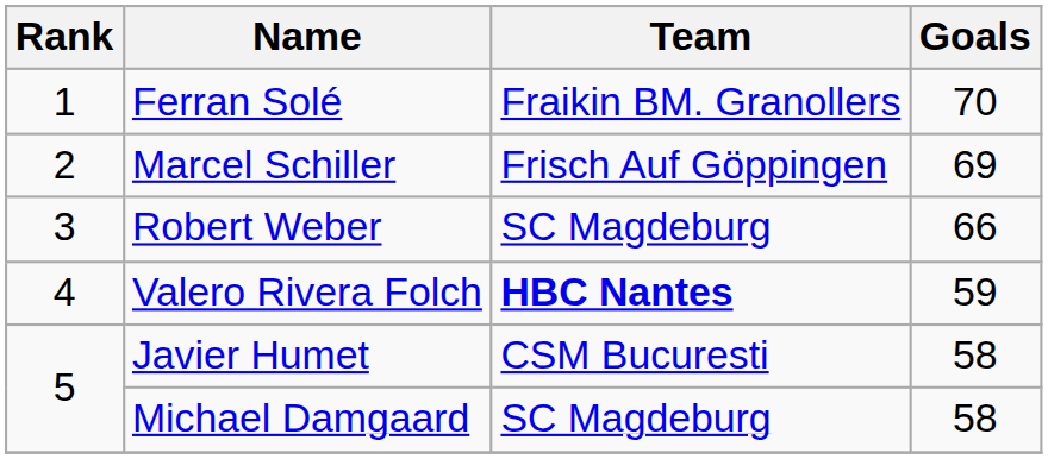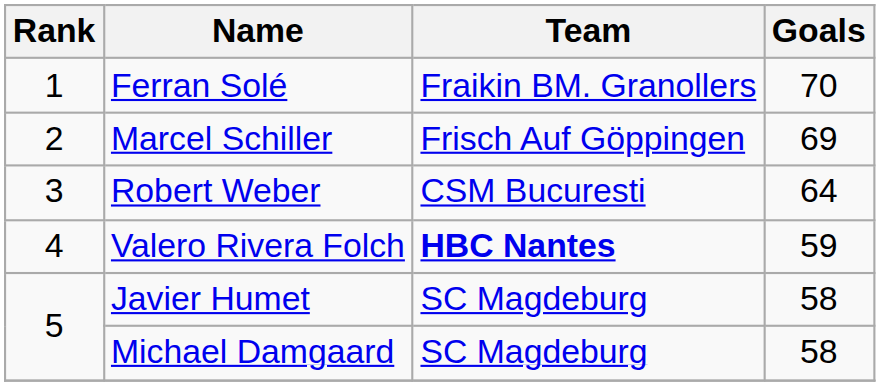Robert Weber | Team: SC Magdeburg -> CSM Bucuresti
Robert Weber | Goals: 66 -> 64
Javier Humet | Team: CSM Bucuresti -> SC Magdeburg
